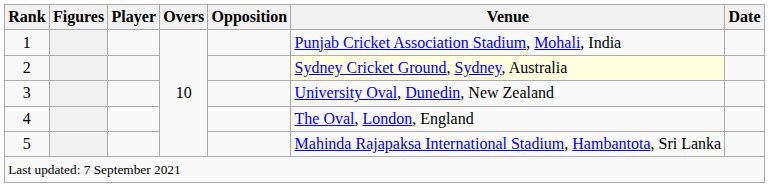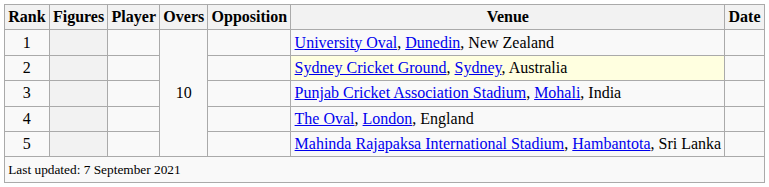1 | Venue: Punjab Cricket Association Stadium, Mohali, India -> University Oval, Dunedin, New Zealand
3 | Venue: University Oval, Dunedin, New Zealand -> Punjab Cricket Association Stadium, Mohali, India
